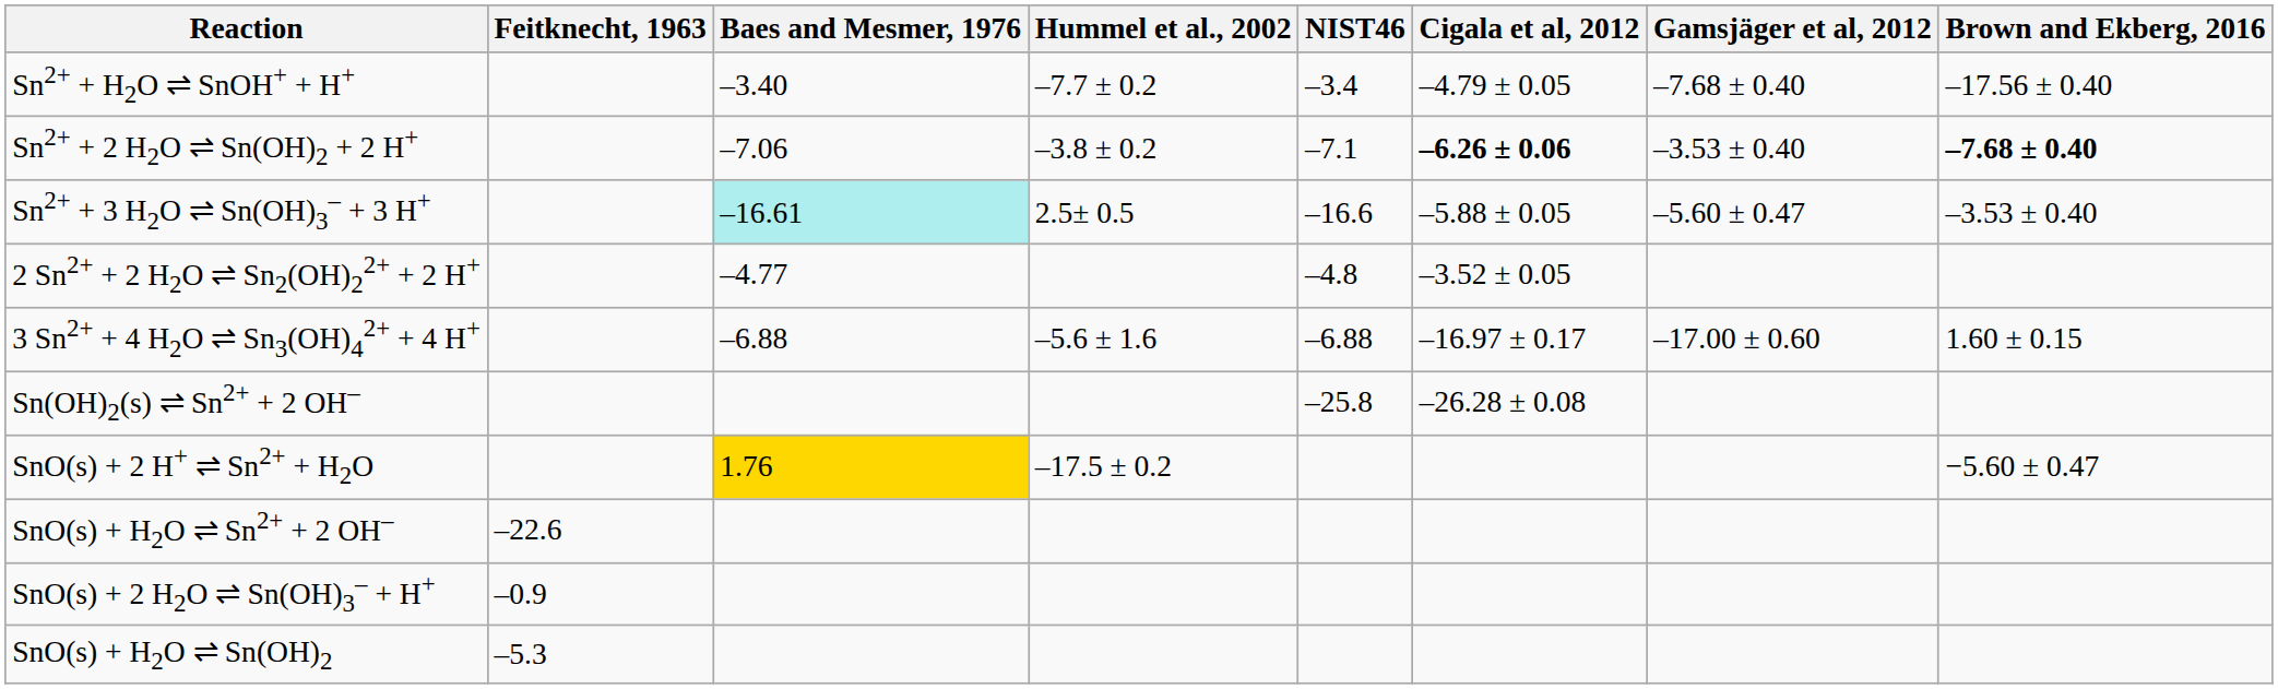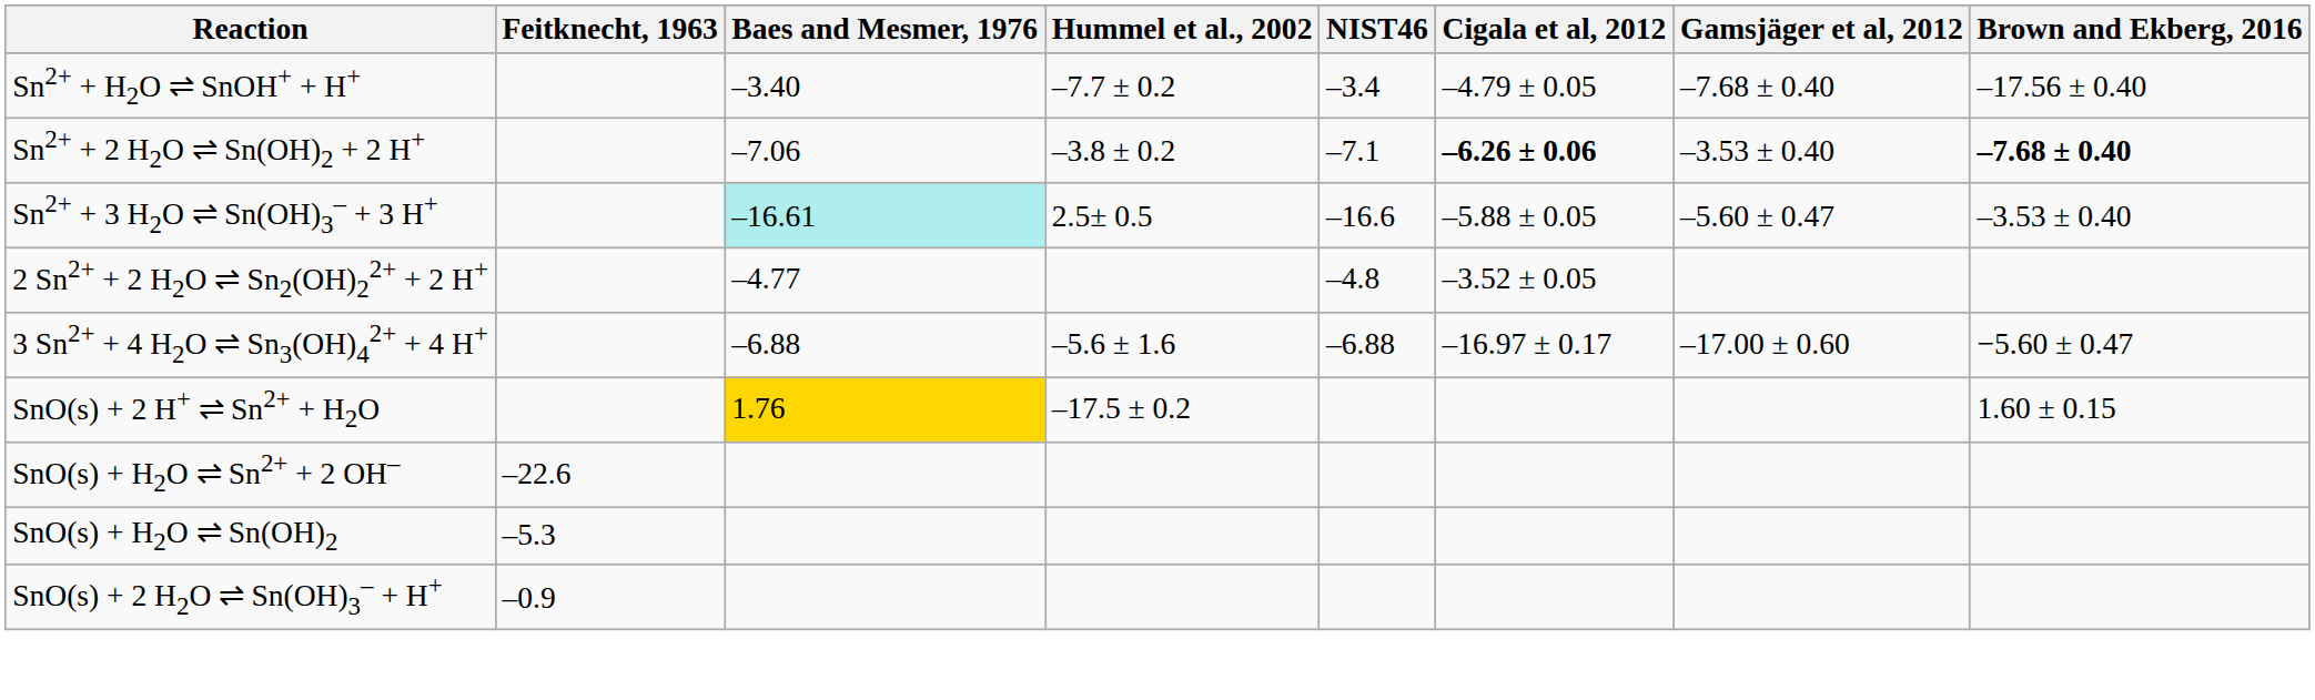3 Sn2+ + 4 H2O ⇌ Sn3(OH)42+ + 4 H+ | Brown and Ekberg, 2016: 1.60 ± 0.15 -> −5.60 ± 0.47
- row: Sn(OH)2(s) ⇌ Sn2+ + 2 OH– | –25.8 | –26.28 ± 0.08
SnO(s) + 2 H+ ⇌ Sn2+ + H2O | Brown and Ekberg, 2016: −5.60 ± 0.47 -> 1.60 ± 0.15
rows swapped: SnO(s) + H2O ⇌ Sn(OH)2 <-> SnO(s) + 2 H2O ⇌ Sn(OH)3– + H+
